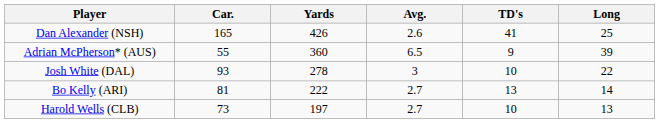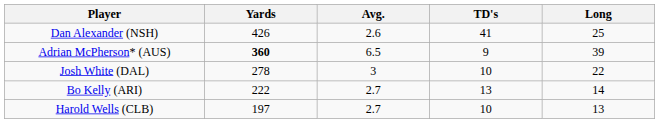- column: Car. | 165 | 55 | 93 | 81 | 73
Adrian McPherson* (AUS) | Yards: normal -> bold
